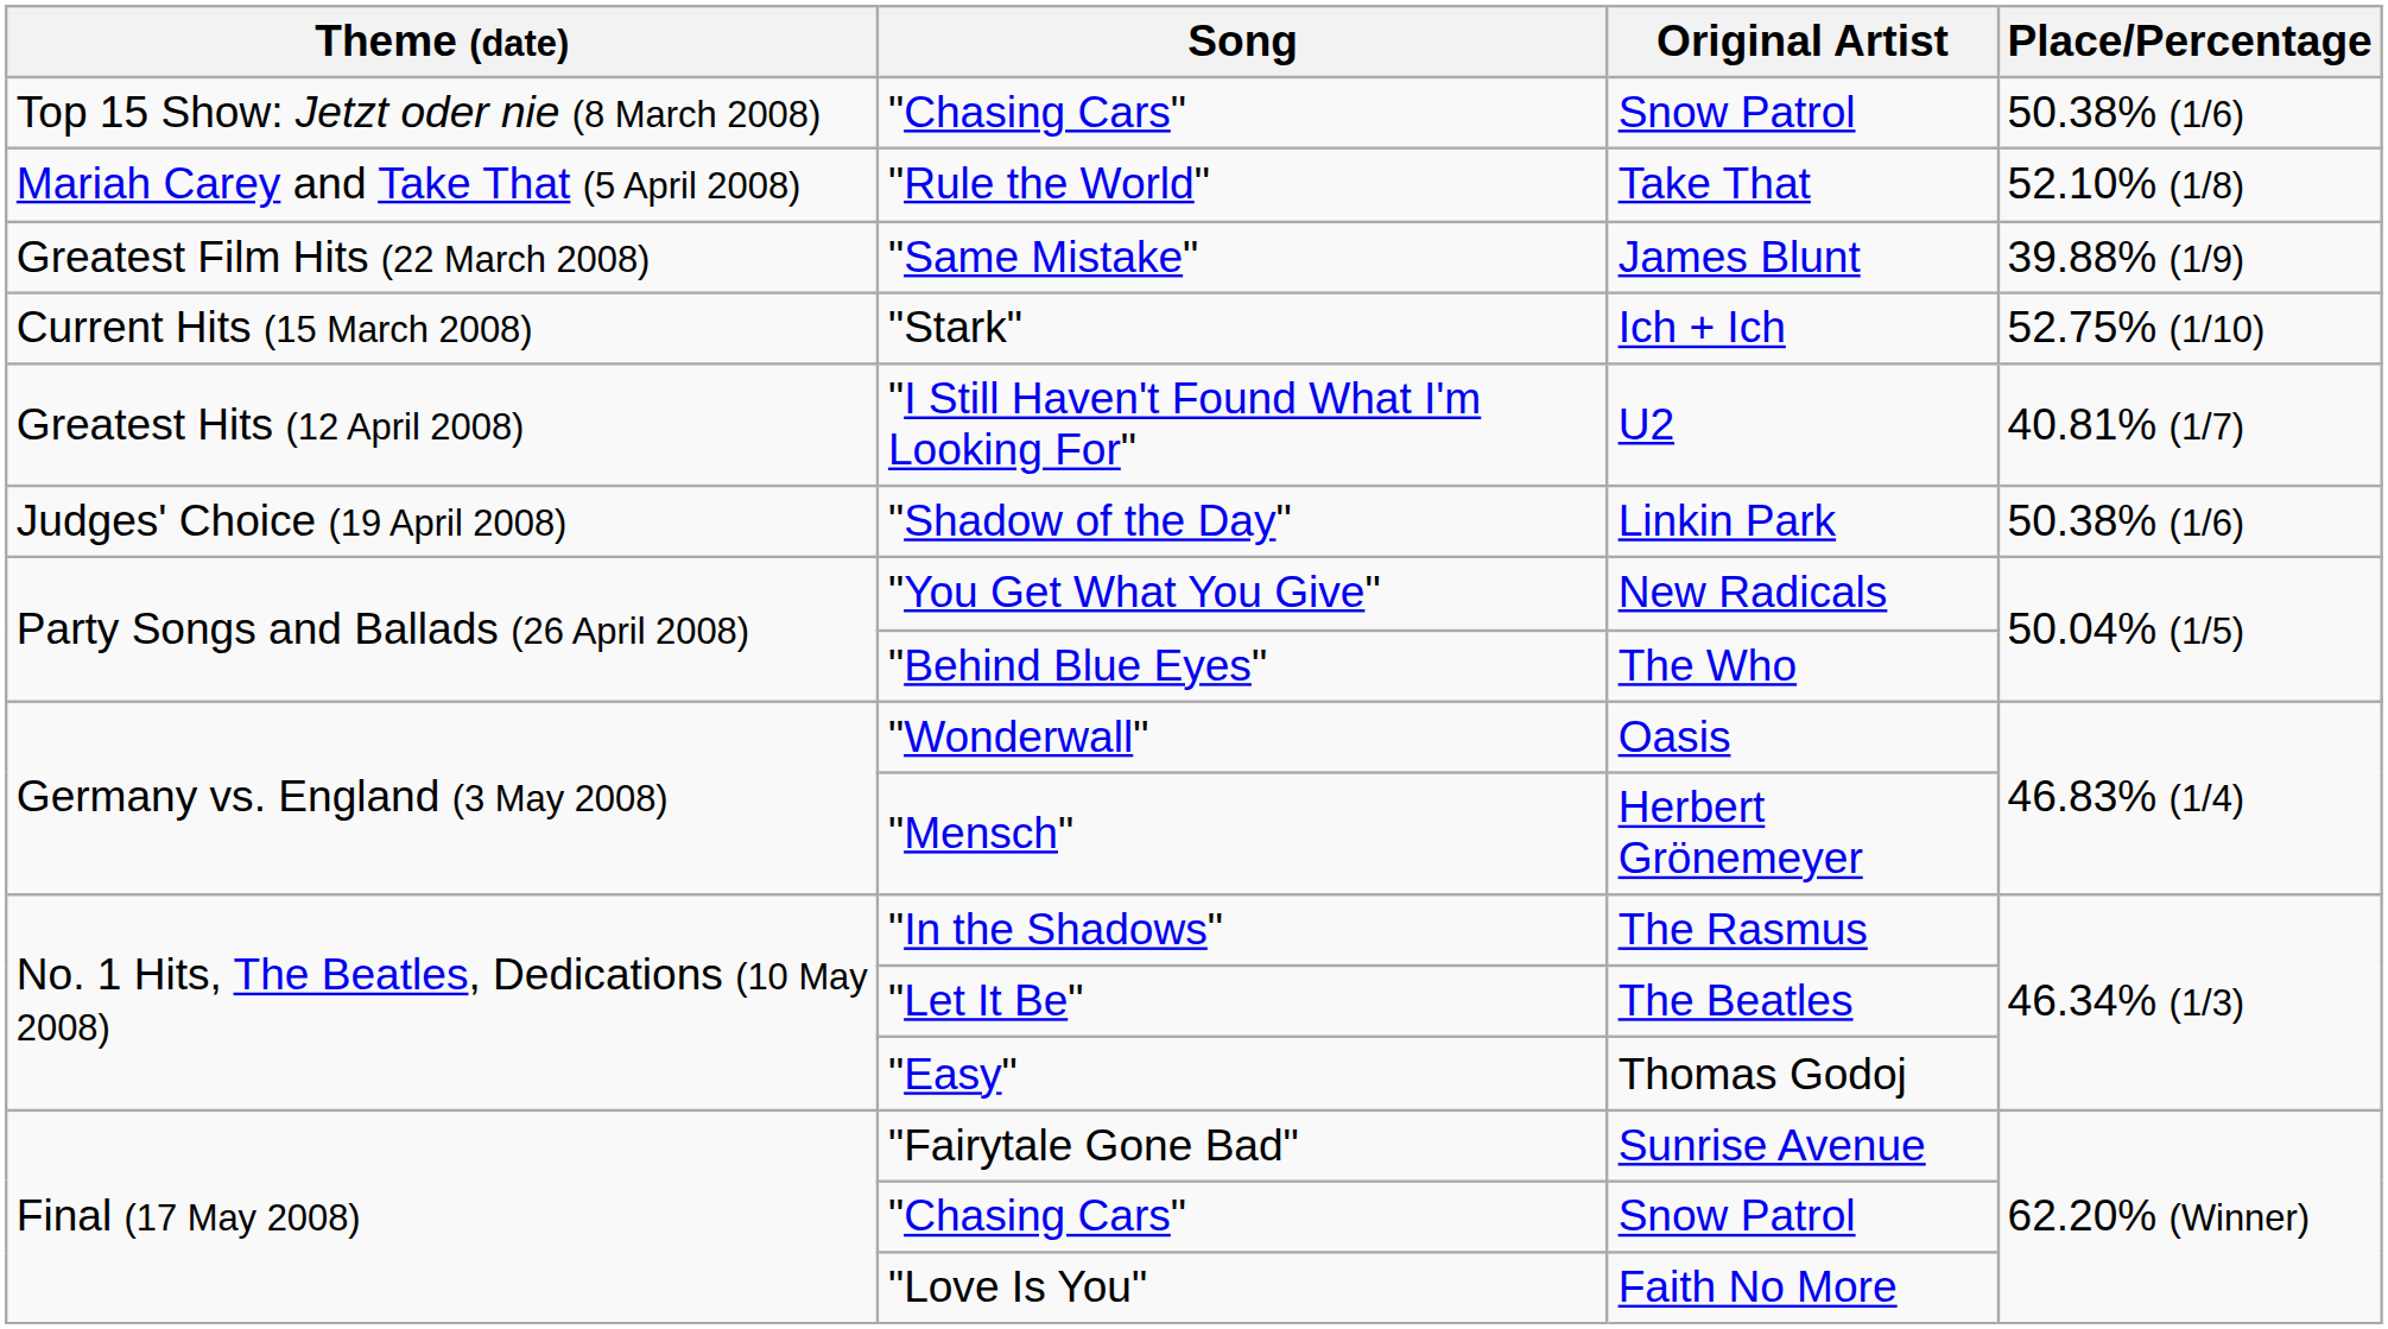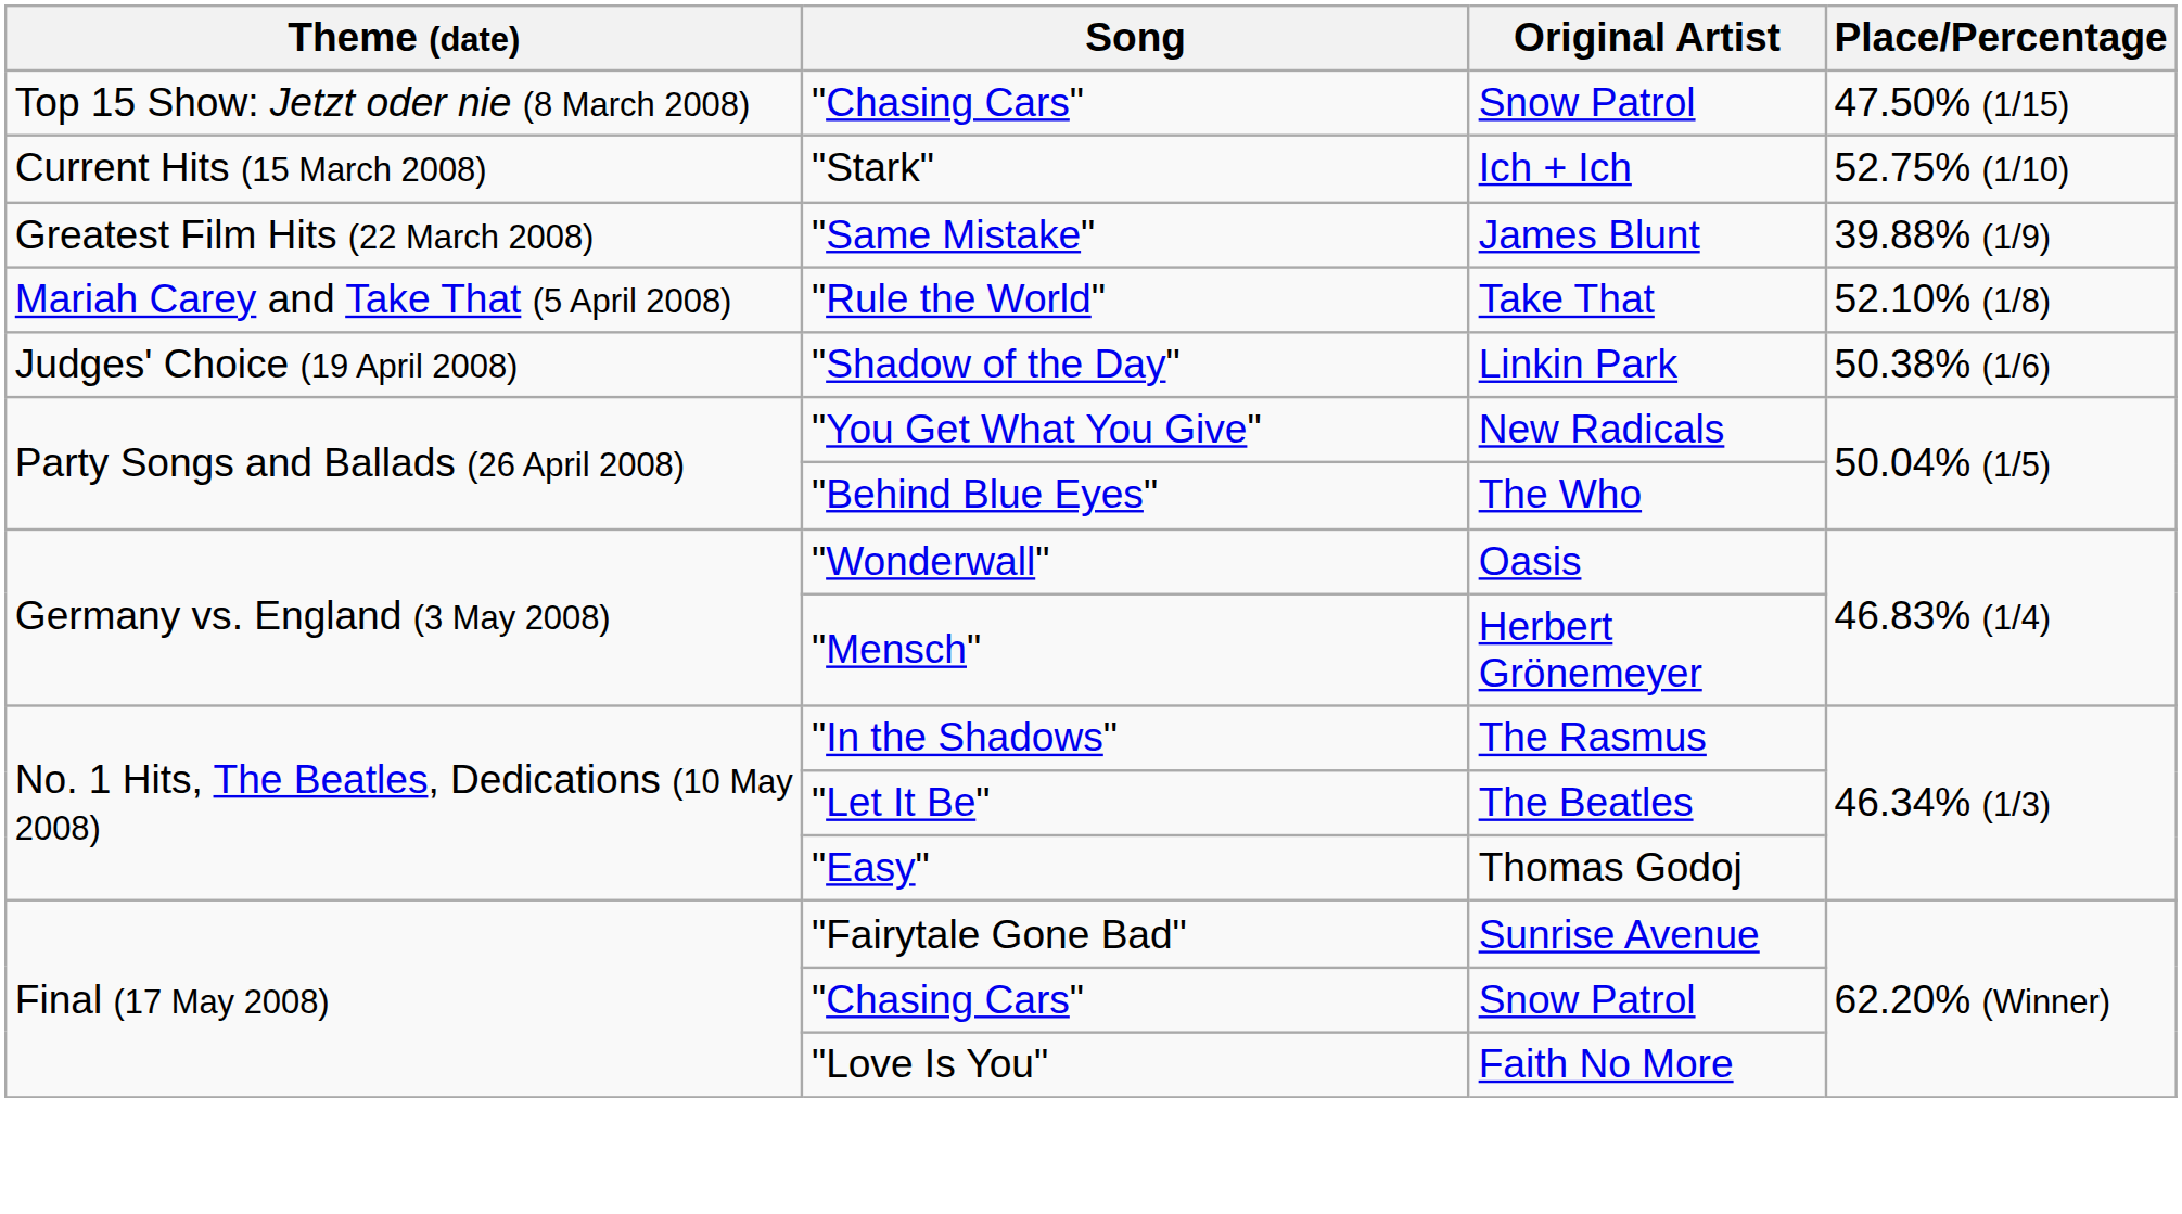Top 15 Show: Jetzt oder nie (8 March 2008) / "Chasing Cars" | Place/Percentage: 50.38% (1/6) -> 47.50% (1/15)
rows swapped: "Stark" <-> "Rule the World"
- row: Greatest Hits (12 April 2008) | "I Still Haven't Found What I'm Looking For" | U2 | 40.81% (1/7)
